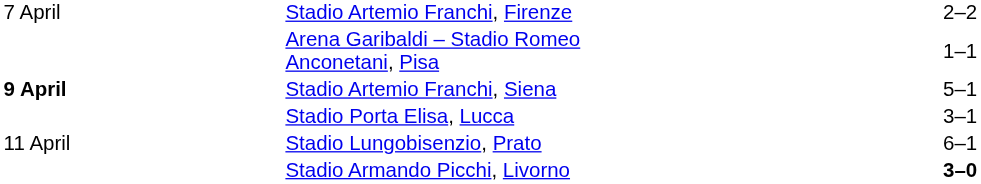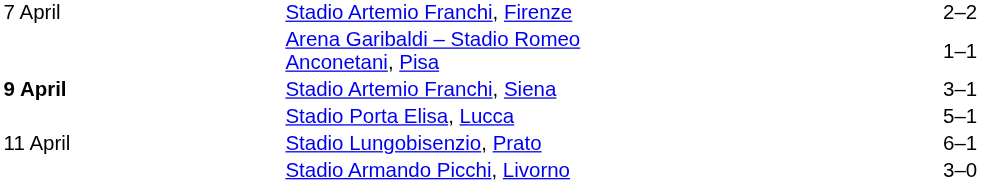Stadio Artemio Franchi, Siena | column 4: 5–1 -> 3–1
Stadio Porta Elisa, Lucca | column 4: 3–1 -> 5–1
Stadio Armando Picchi, Livorno | column 4: bold -> normal
